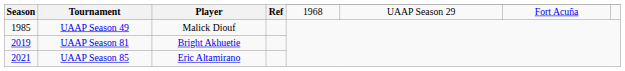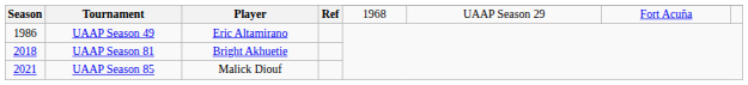UAAP Season 49 | Season: 1985 -> 1986
UAAP Season 49 | Player: Malick Diouf -> Eric Altamirano
UAAP Season 81 | Season: 2019 -> 2018
UAAP Season 85 | Player: Eric Altamirano -> Malick Diouf
